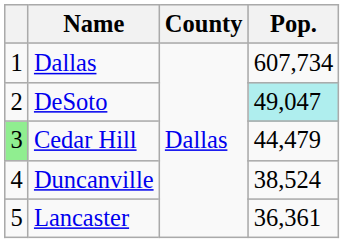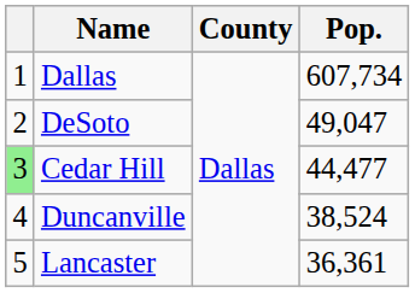DeSoto | Pop.: paleturquoise background -> no background
Cedar Hill | Pop.: 44,479 -> 44,477
